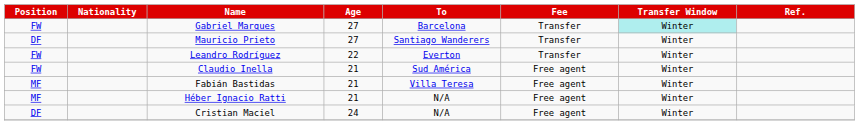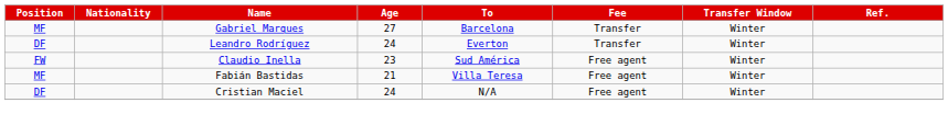Gabriel Marques | Position: FW -> MF
Gabriel Marques | Transfer Window: paleturquoise background -> no background
- row: DF | Mauricio Prieto | 27 | Santiago Wanderers | Transfer | Winter
Leandro Rodríguez | Position: FW -> DF
Leandro Rodríguez | Age: 22 -> 24
Claudio Inella | Age: 21 -> 23
- row: MF | Héber Ignacio Ratti | 21 | N/A | Free agent | Winter
